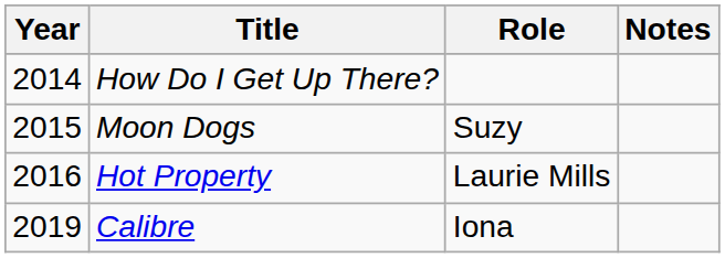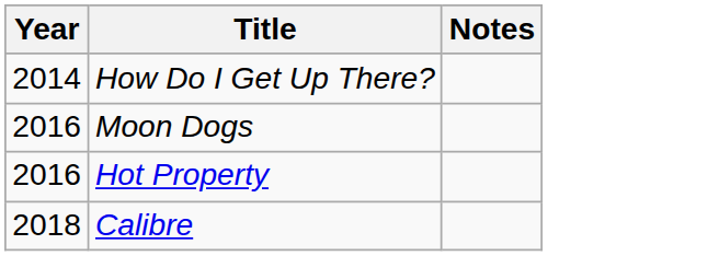- column: Role | Suzy | Laurie Mills | Iona
Moon Dogs | Year: 2015 -> 2016
Calibre | Year: 2019 -> 2018
